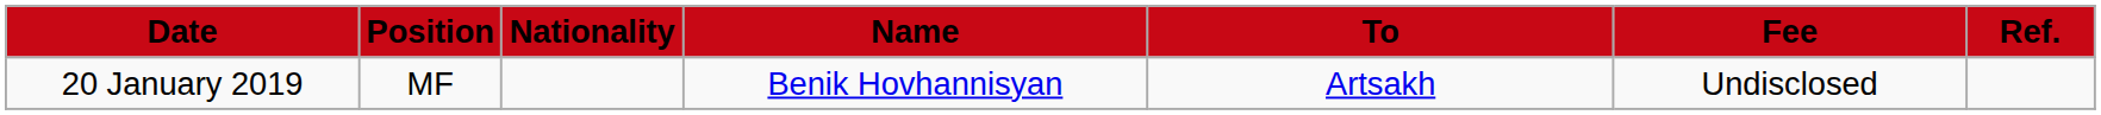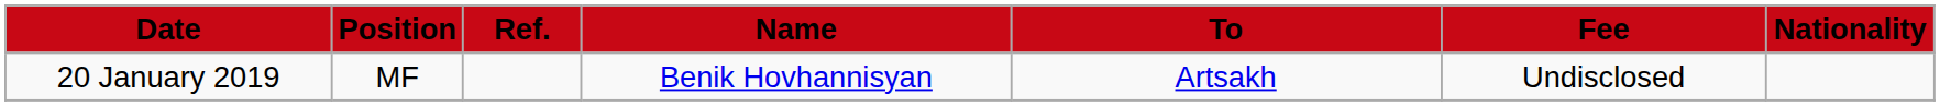columns swapped: Nationality <-> Ref.
